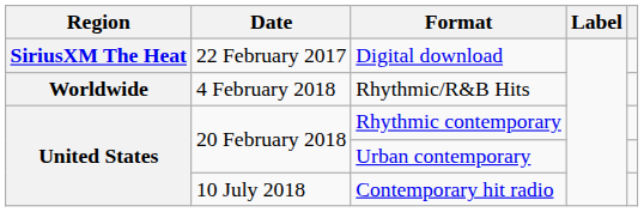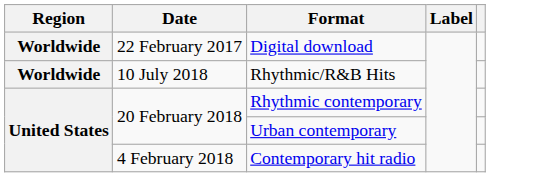Digital download | Region: SiriusXM The Heat -> Worldwide
Rhythmic/R&B Hits | Date: 4 February 2018 -> 10 July 2018
Contemporary hit radio | Date: 10 July 2018 -> 4 February 2018
